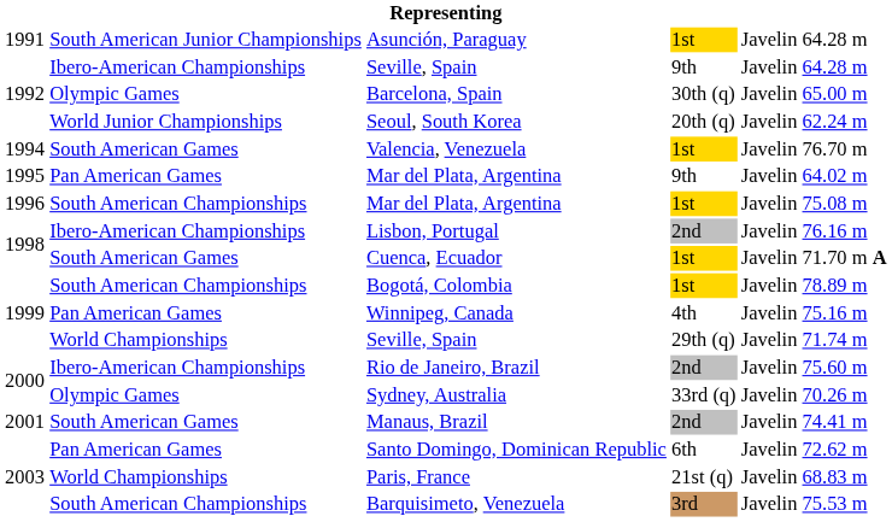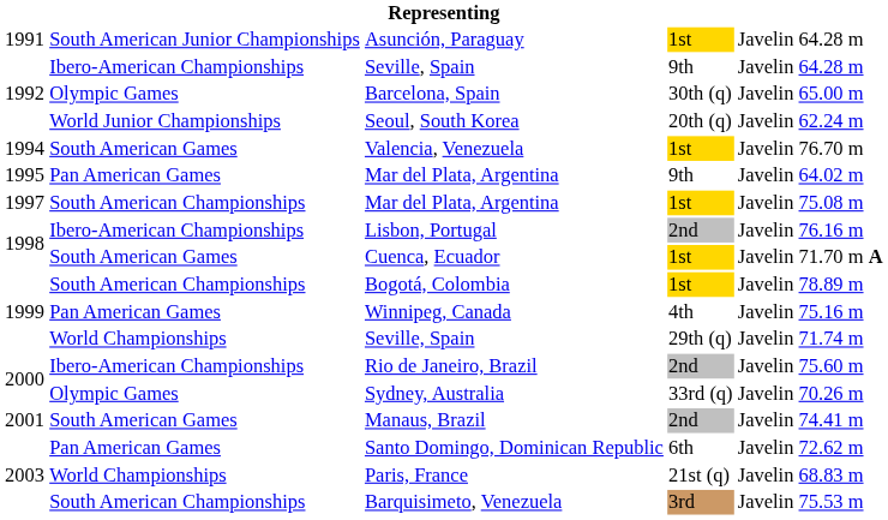Mar del Plata, Argentina / 1st | column 1: 1996 -> 1997
